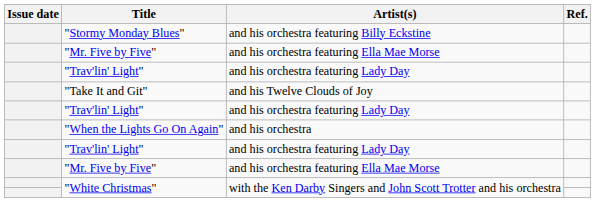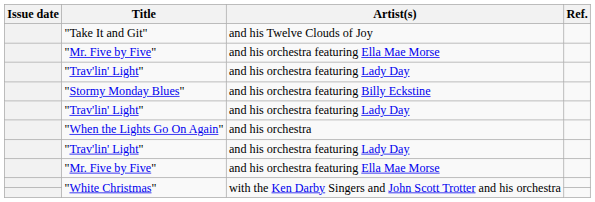rows swapped: "Take It and Git" <-> "Stormy Monday Blues"
